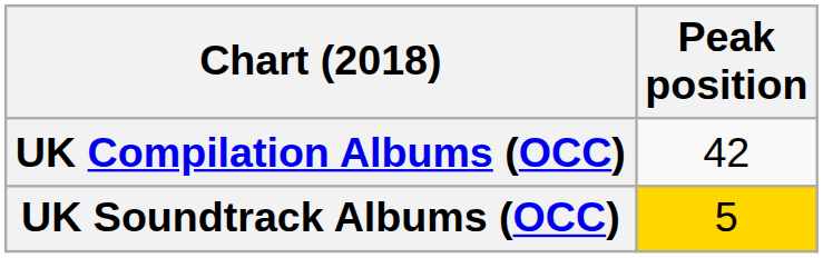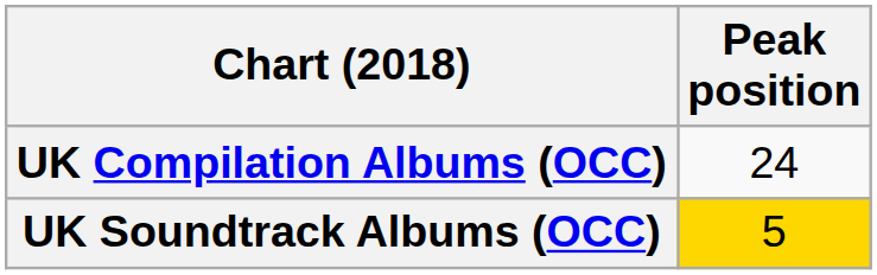UK Compilation Albums (OCC) | Peak position: 42 -> 24
